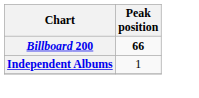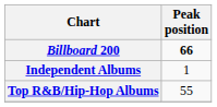+ row: Top R&B/Hip-Hop Albums | 55
